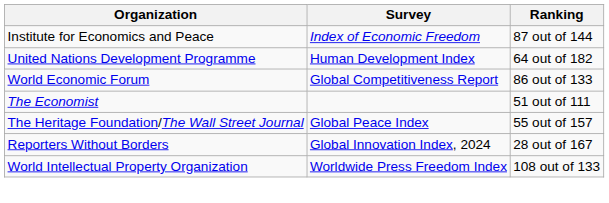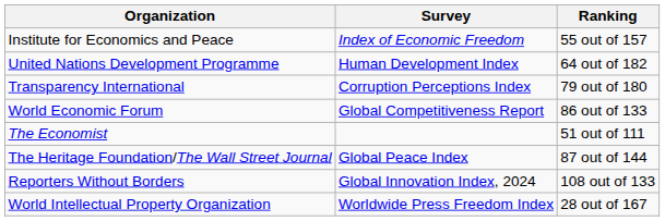Institute for Economics and Peace | Ranking: 87 out of 144 -> 55 out of 157
+ row: Transparency International | Corruption Perceptions Index | 79 out of 180
The Heritage Foundation/The Wall Street Journal | Ranking: 55 out of 157 -> 87 out of 144
Reporters Without Borders | Ranking: 28 out of 167 -> 108 out of 133
World Intellectual Property Organization | Ranking: 108 out of 133 -> 28 out of 167
